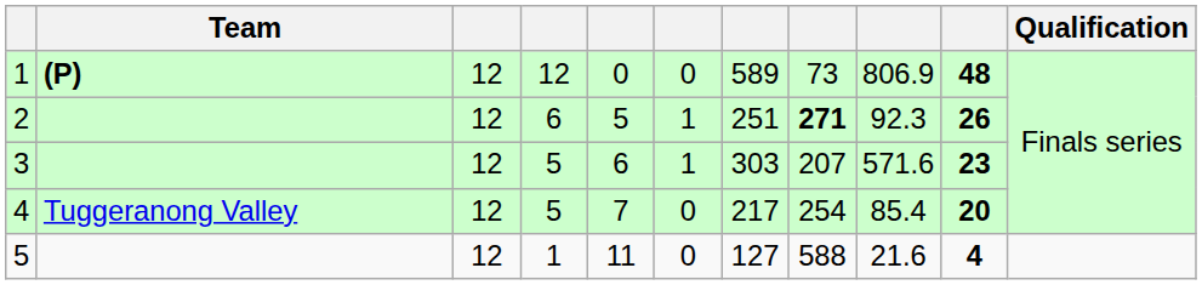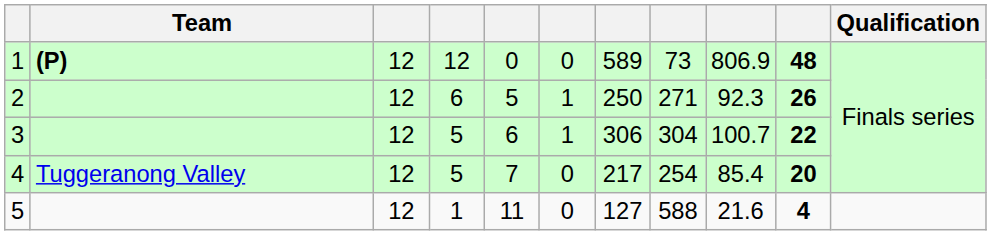2 | column 7: 251 -> 250
2 | column 8: bold -> normal
3 | column 7: 303 -> 306
3 | column 8: 207 -> 304
3 | column 9: 571.6 -> 100.7
3 | column 10: 23 -> 22
